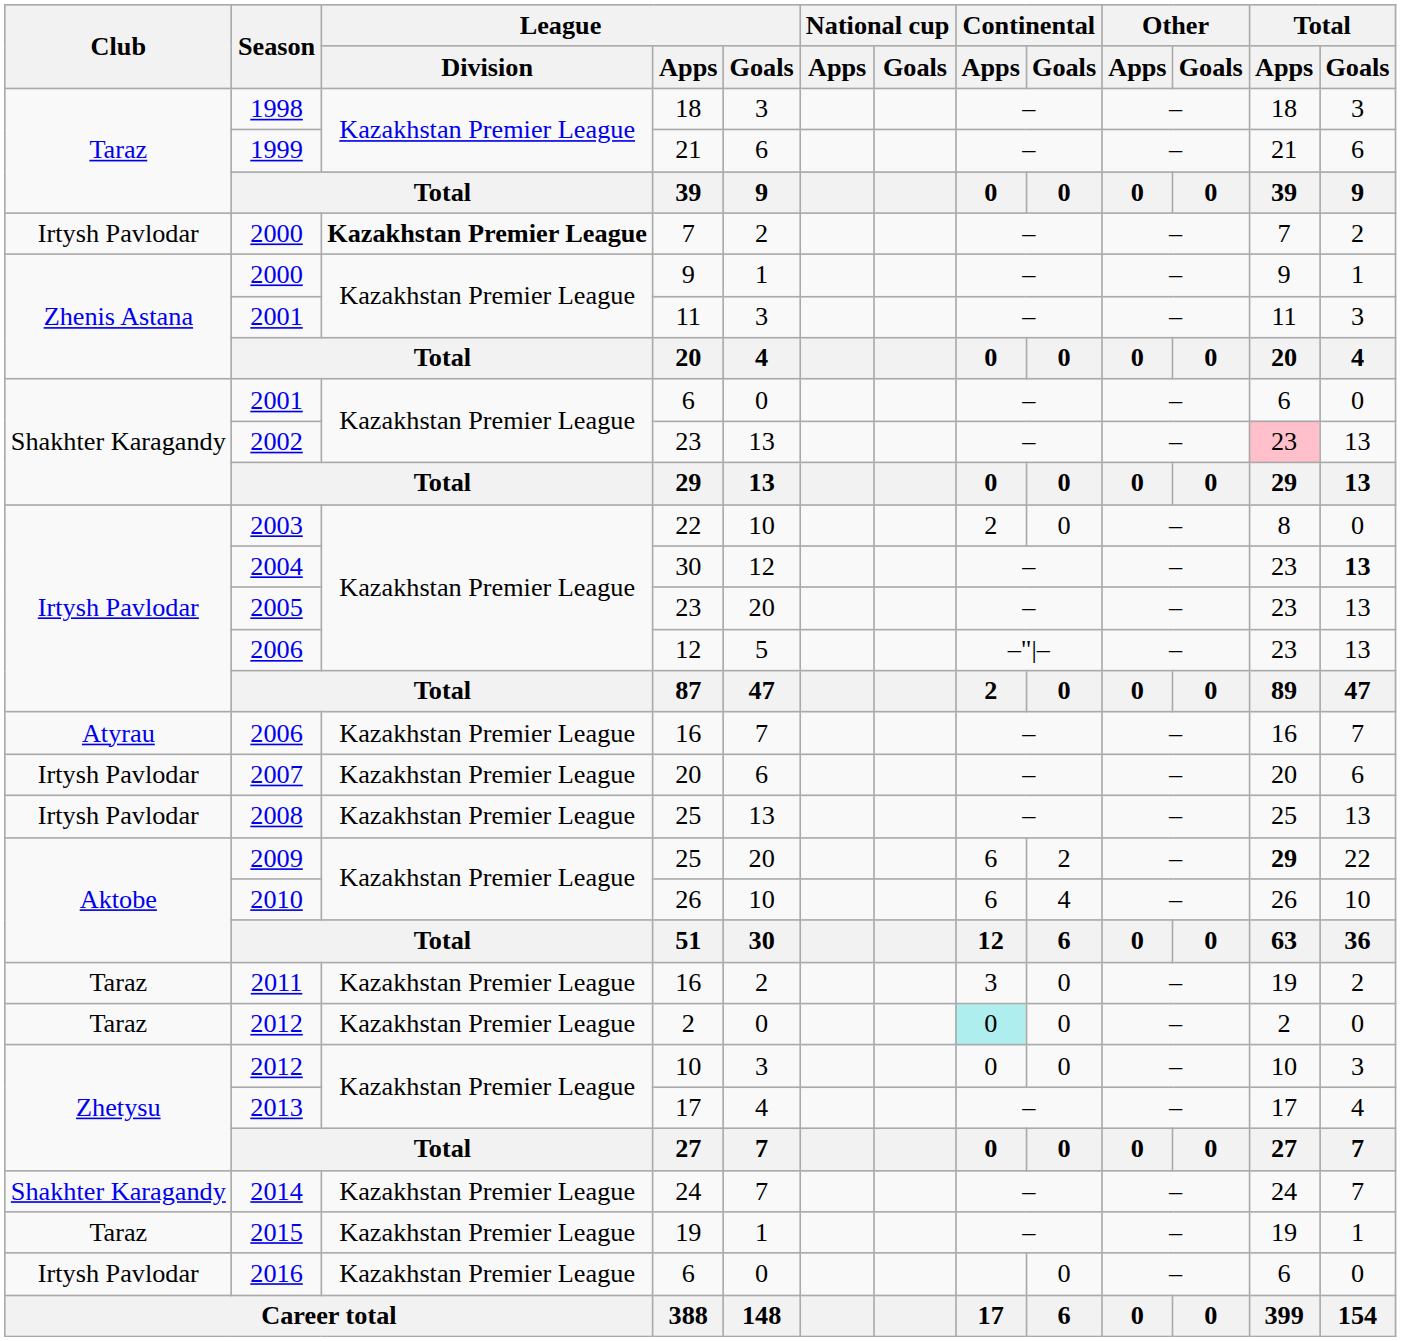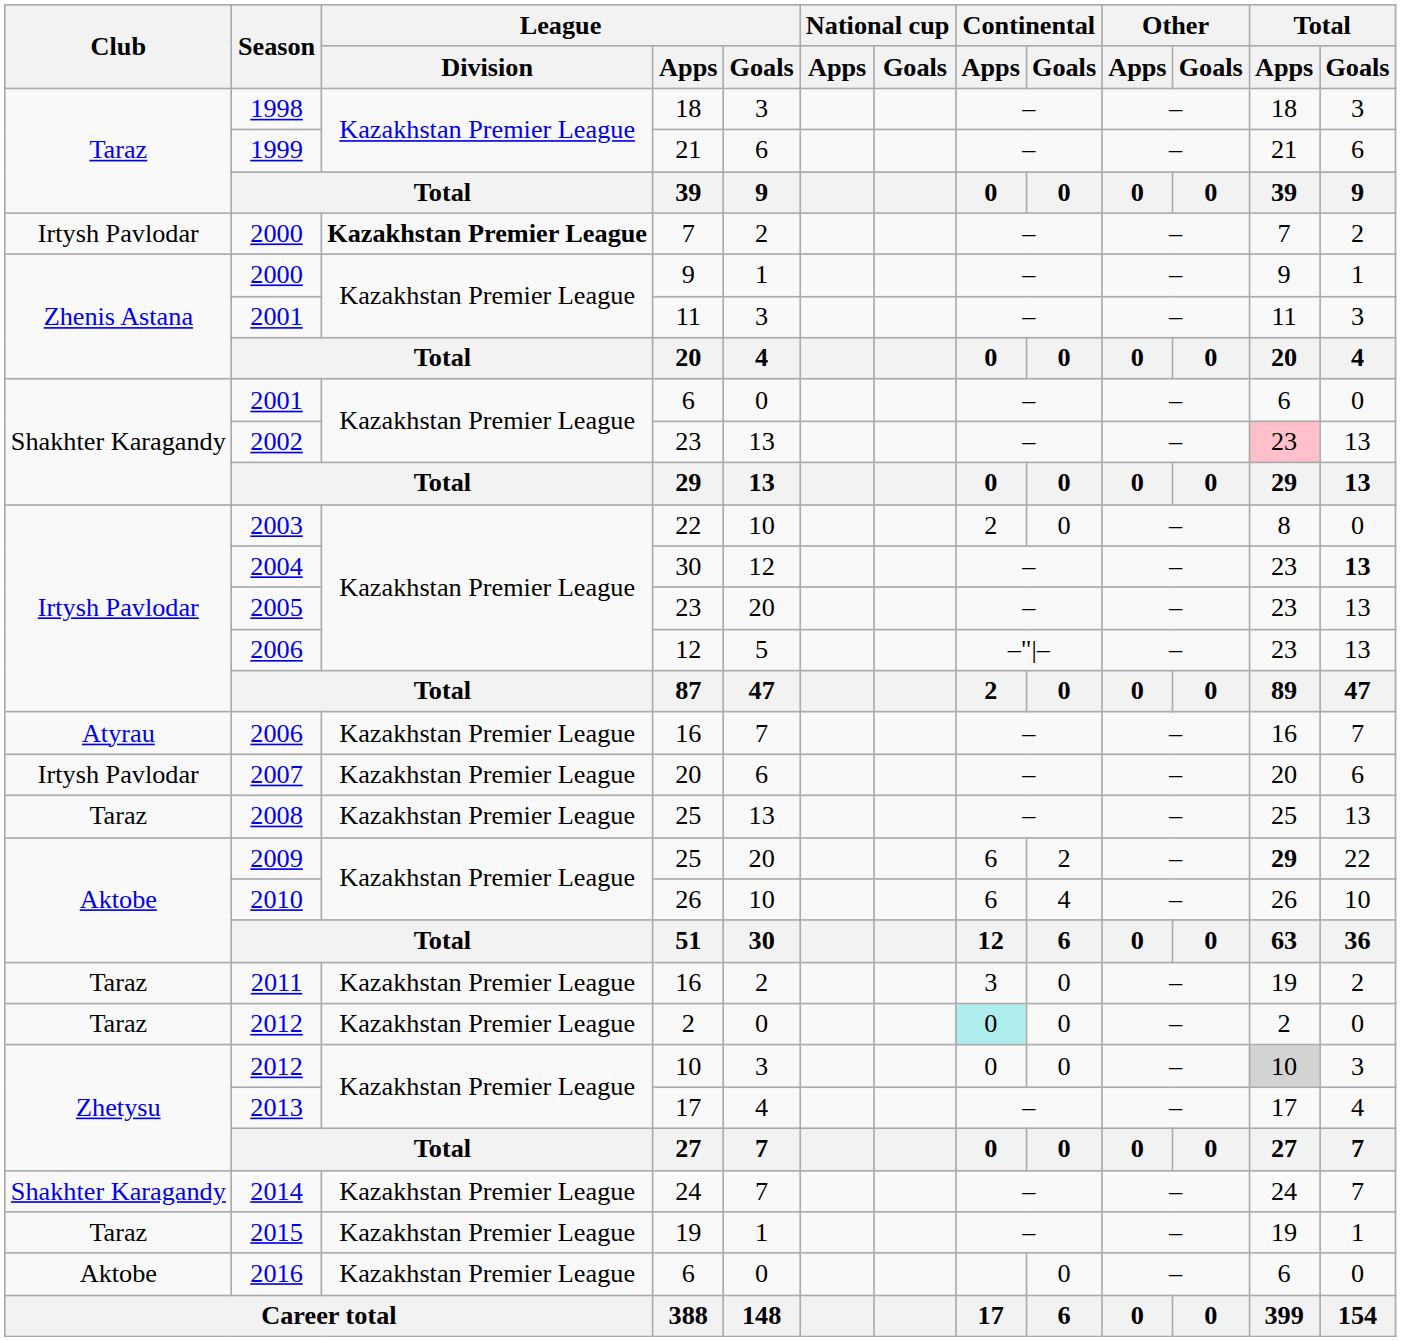2008 | Club: Irtysh Pavlodar -> Taraz
2012 / 10 | Total / Apps: no background -> lightgrey background
2016 | Club: Irtysh Pavlodar -> Aktobe
